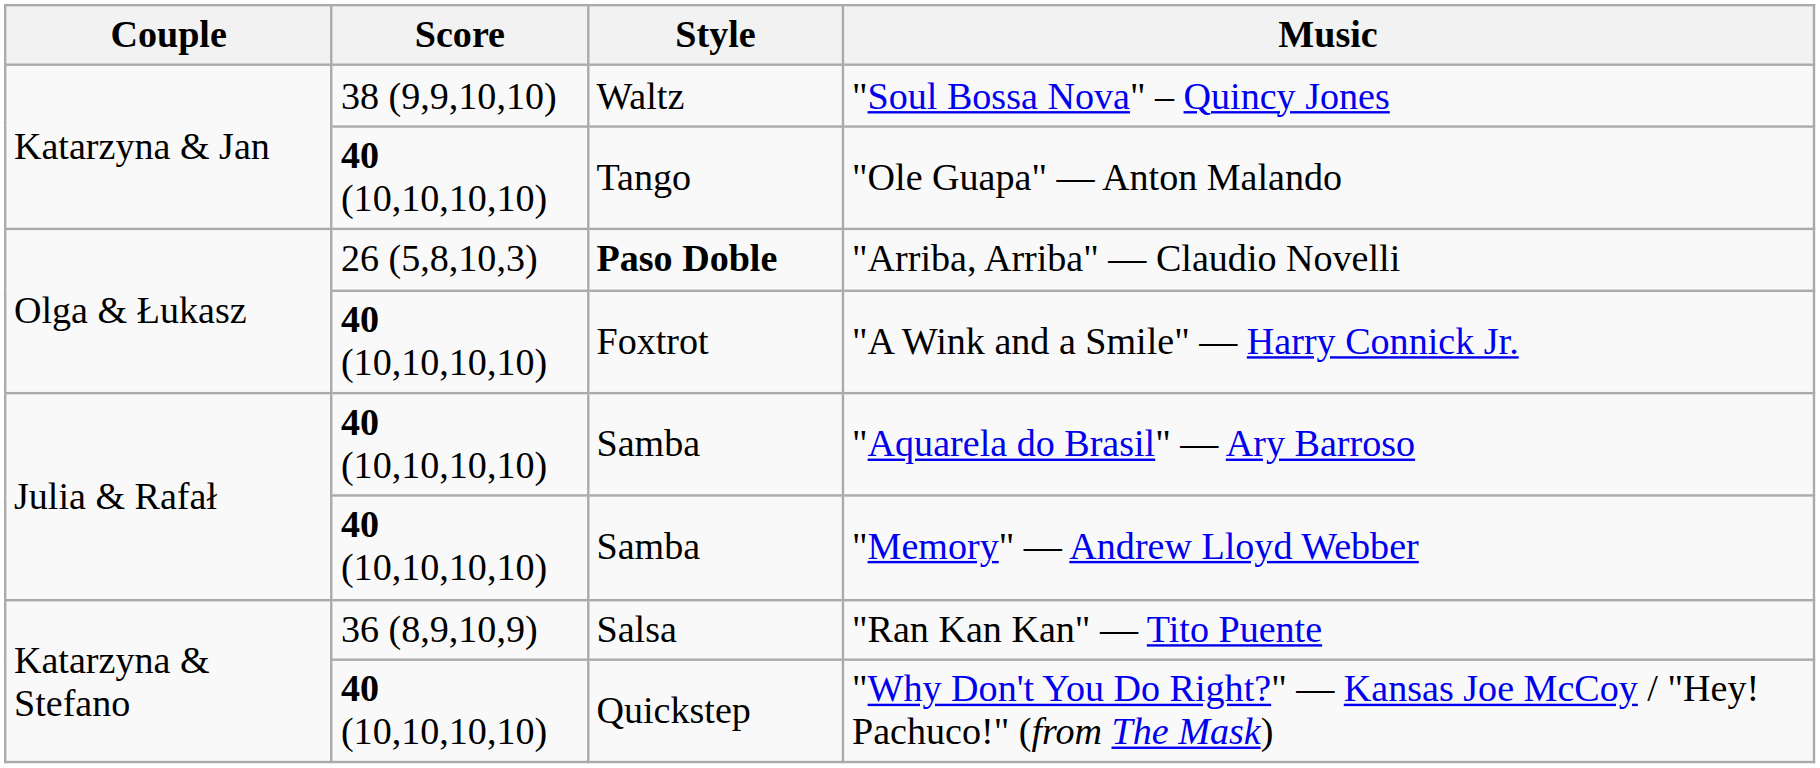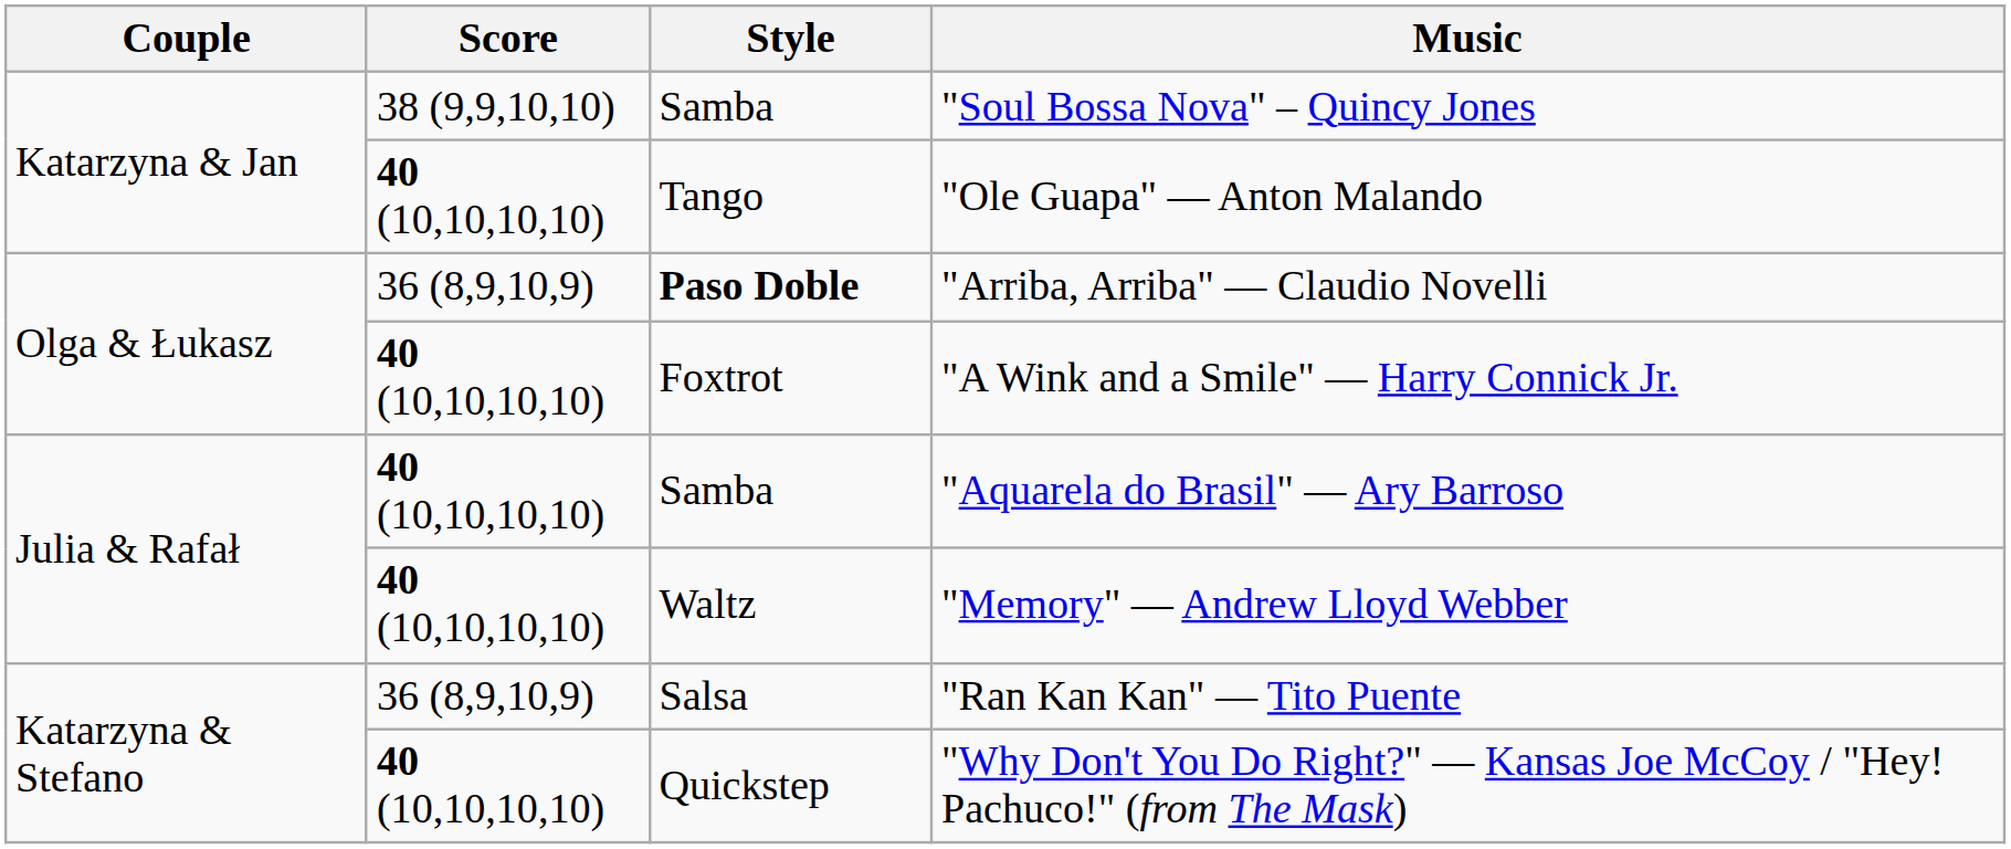"Soul Bossa Nova" – Quincy Jones | Style: Waltz -> Samba
"Arriba, Arriba" — Claudio Novelli | Score: 26 (5,8,10,3) -> 36 (8,9,10,9)
"Memory" — Andrew Lloyd Webber | Style: Samba -> Waltz
